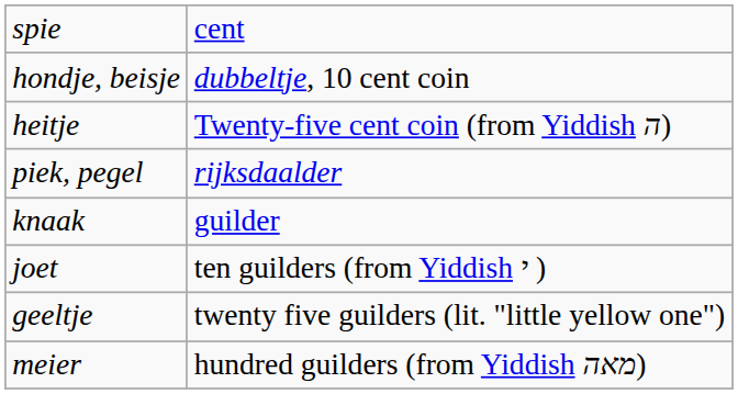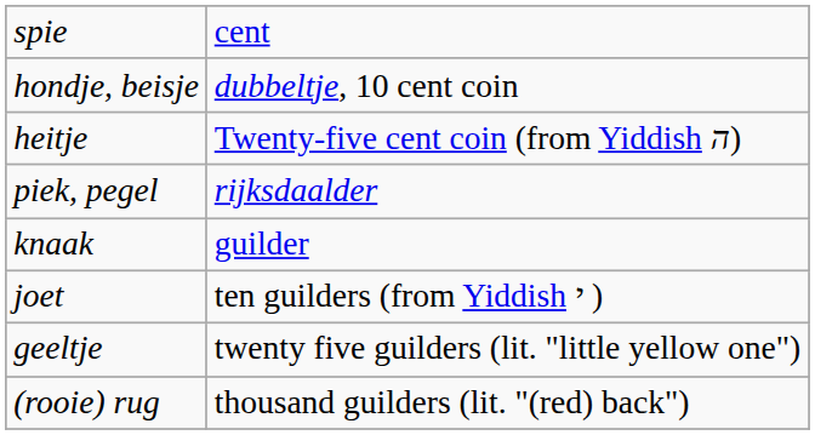- row: meier | hundred guilders (from Yiddish מאה)
+ row: (rooie) rug | thousand guilders (lit. "(red) back")
